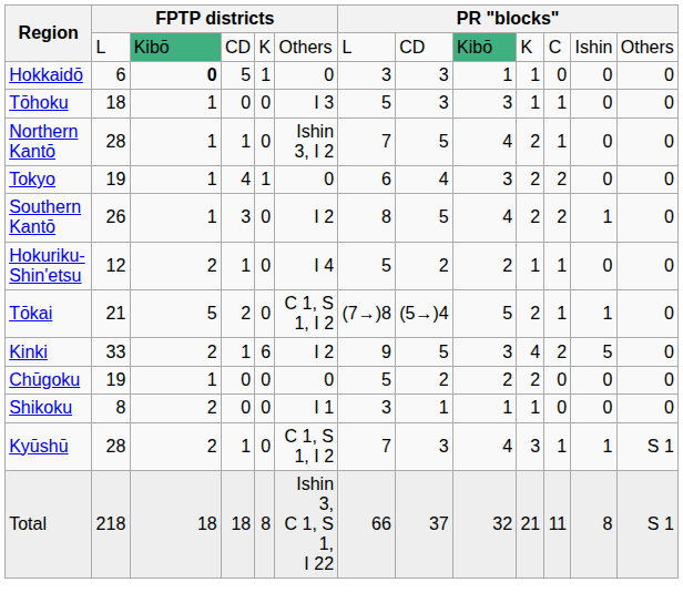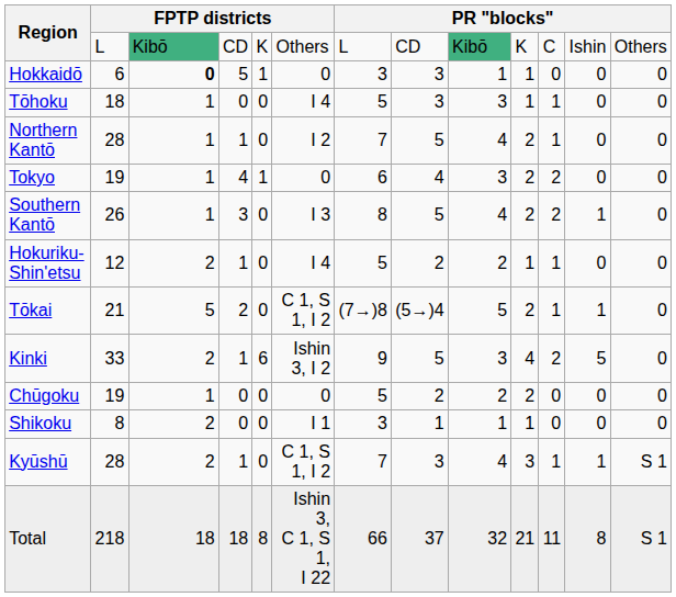Tōhoku | column 6: I 3 -> I 4
Northern Kantō | column 6: Ishin 3, I 2 -> I 2
Southern Kantō | column 6: I 2 -> I 3
Kinki | column 6: I 2 -> Ishin 3, I 2
